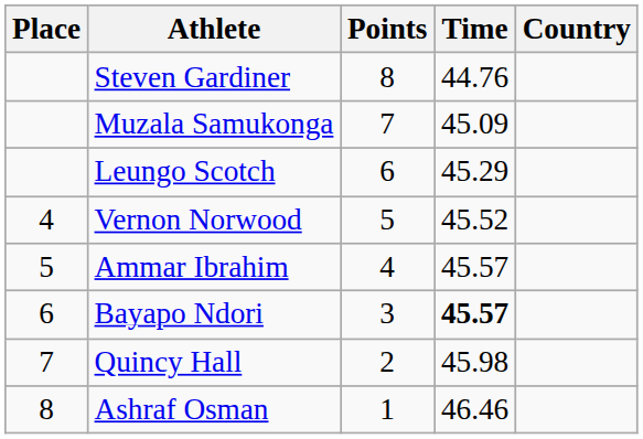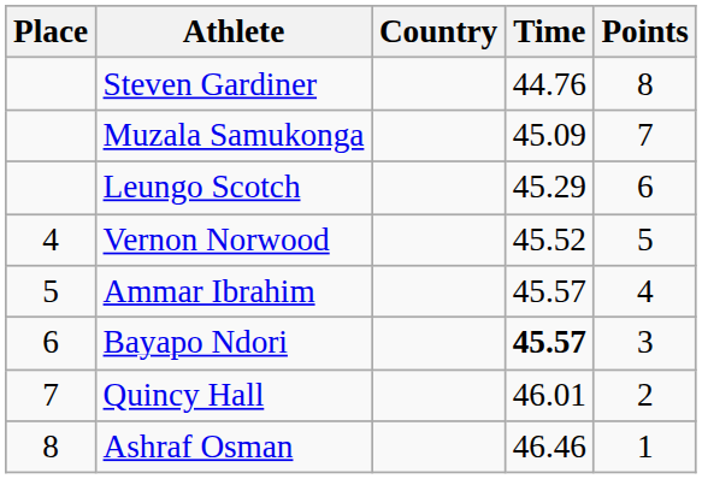columns swapped: Country <-> Points
Quincy Hall | Time: 45.98 -> 46.01
